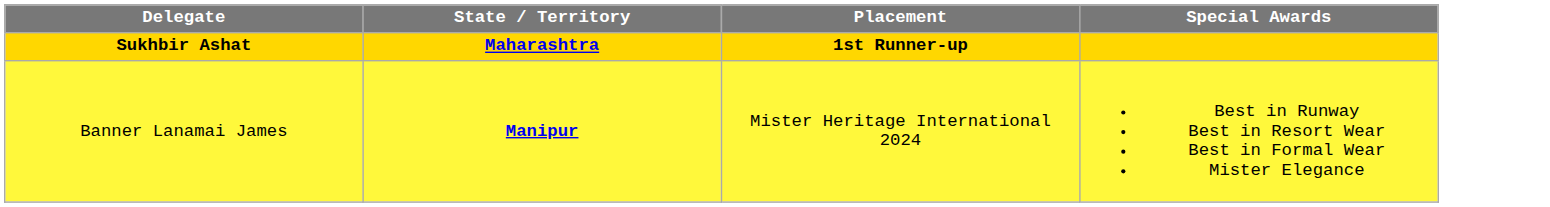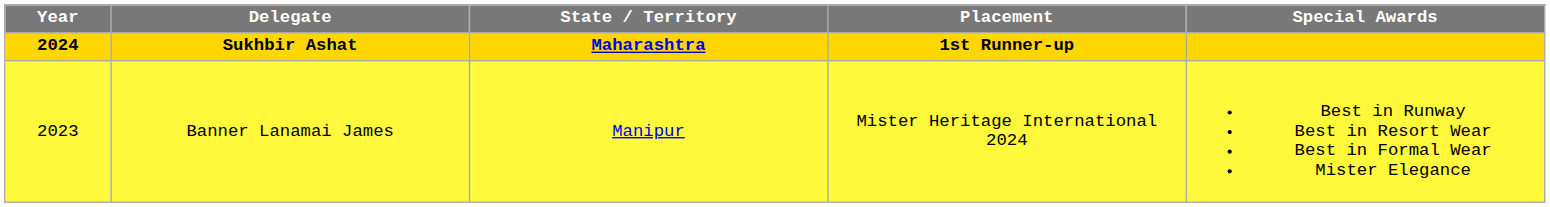+ column: Year | 2024 | 2023
Banner Lanamai James | State / Territory: bold -> normal
